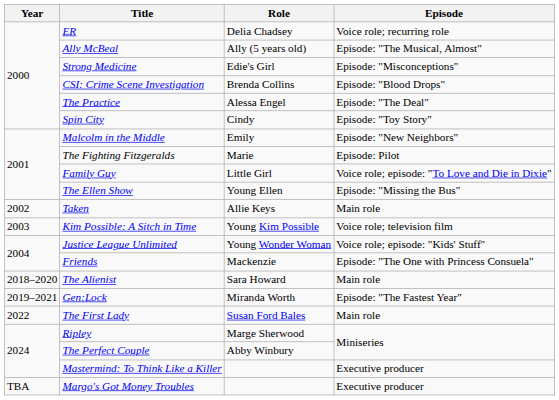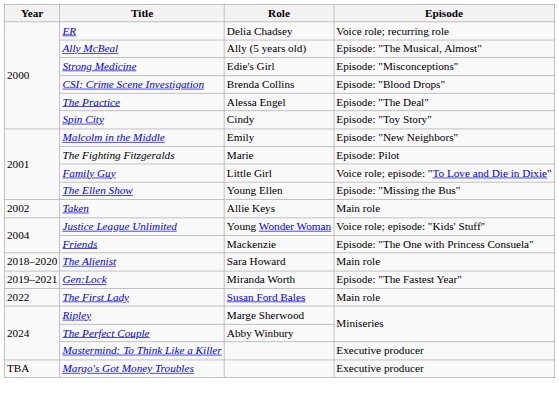- row: 2003 | Kim Possible: A Sitch in Time | Young Kim Possible | Voice role; television film
